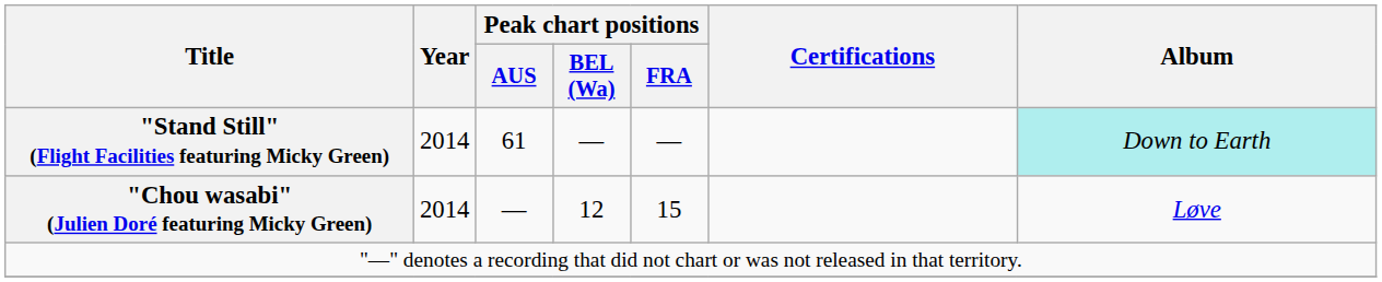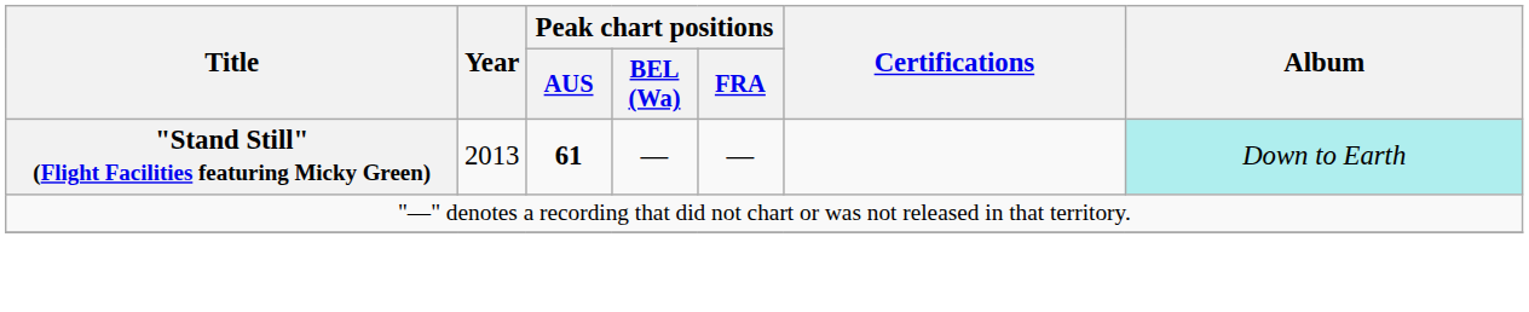"Stand Still" (Flight Facilities featuring Micky Green) | Year: 2014 -> 2013
"Stand Still" (Flight Facilities featuring Micky Green) | Peak chart positions / AUS: normal -> bold
- row: "Chou wasabi" (Julien Doré featuring Micky Green) | 2014 | — | 12 | 15 | Løve
